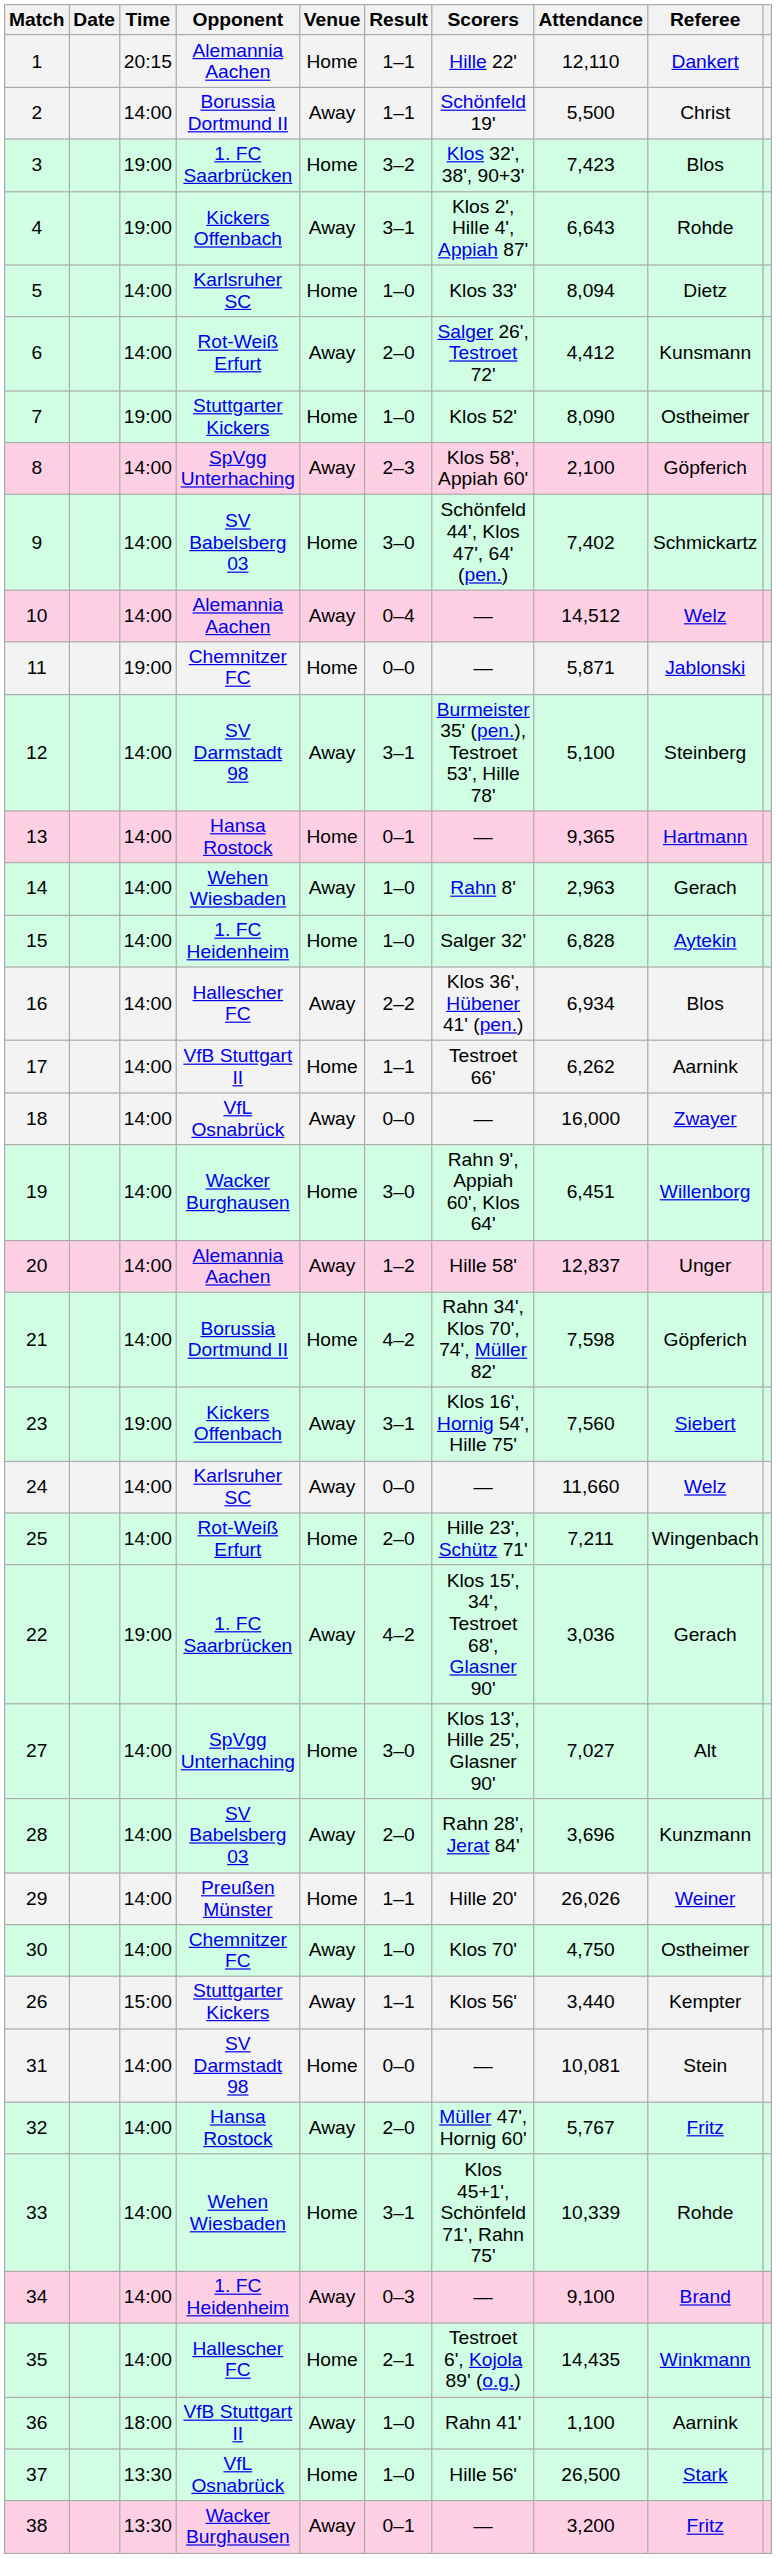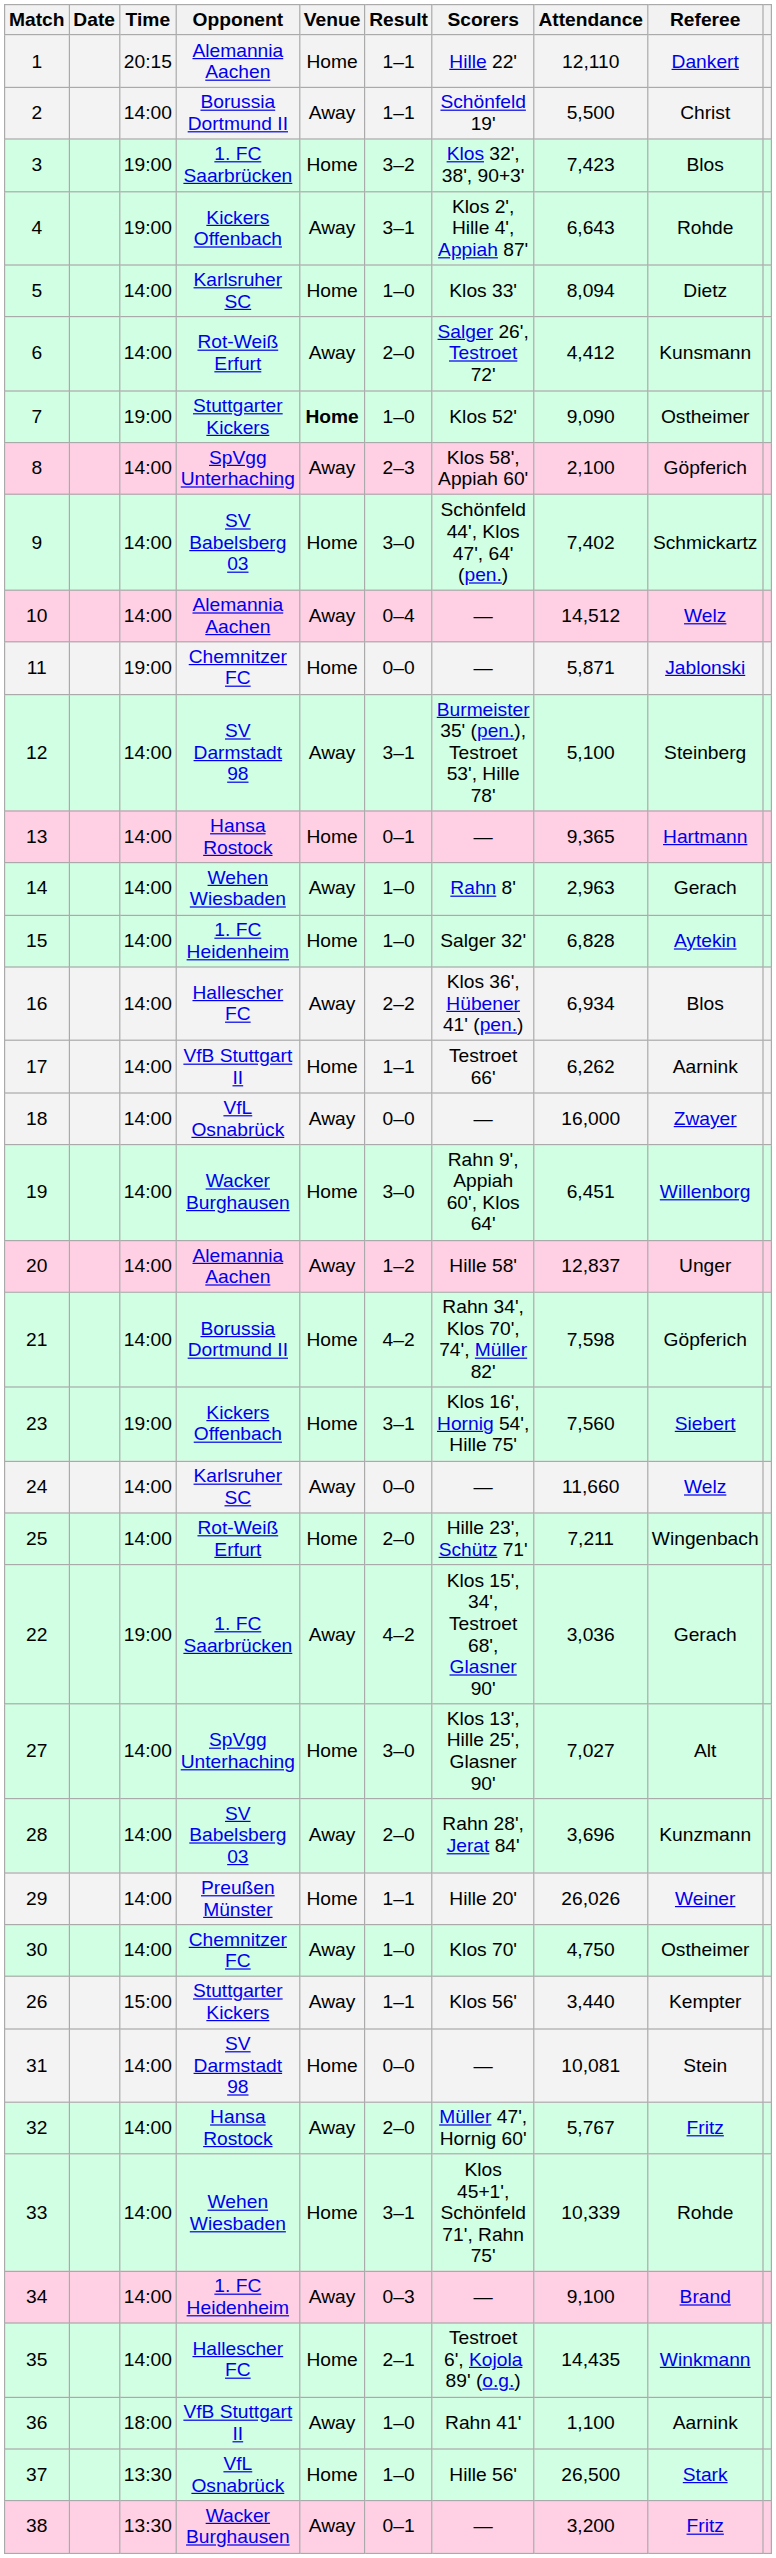7 | Venue: normal -> bold
7 | Attendance: 8,090 -> 9,090
23 | Venue: Away -> Home
